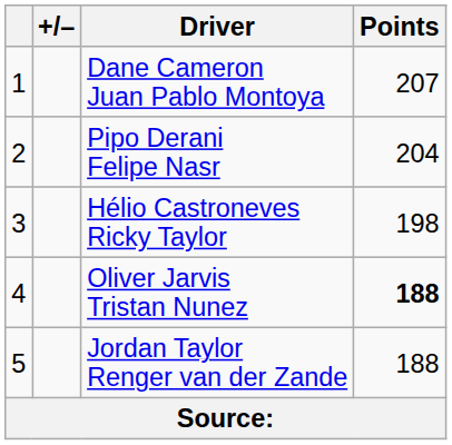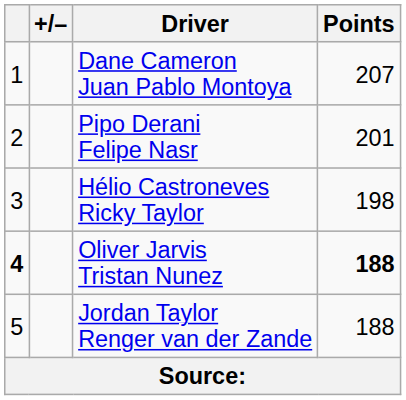Pipo Derani Felipe Nasr | Points: 204 -> 201
Oliver Jarvis Tristan Nunez | column 1: normal -> bold
